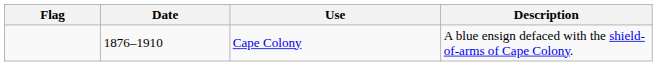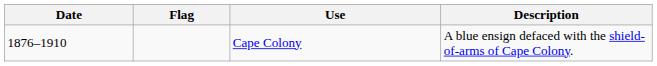columns swapped: Flag <-> Date
